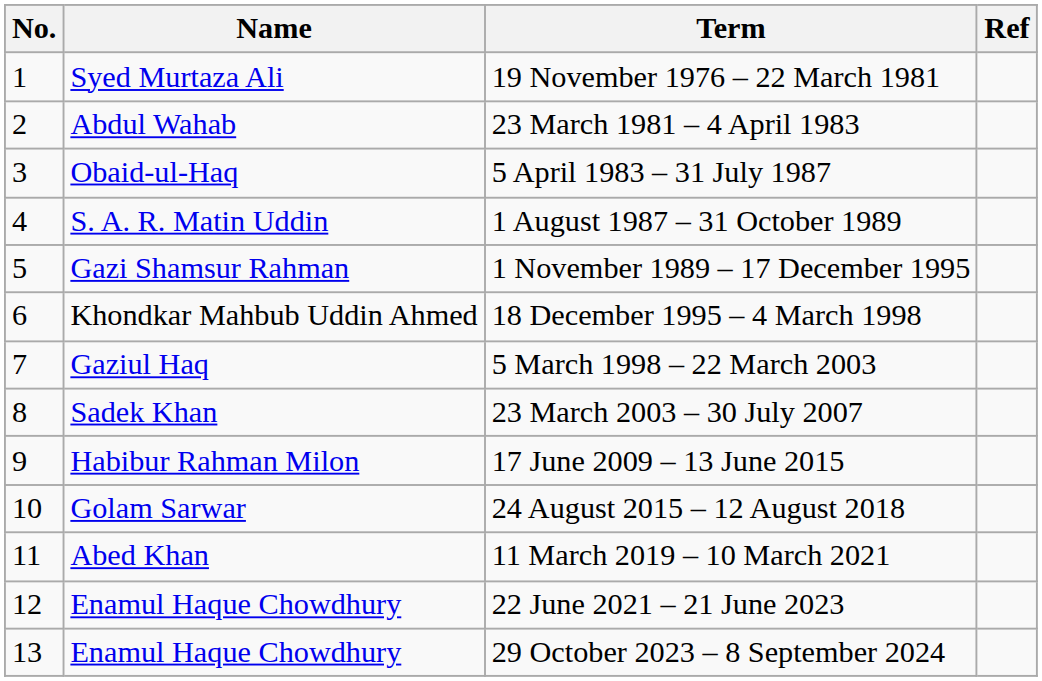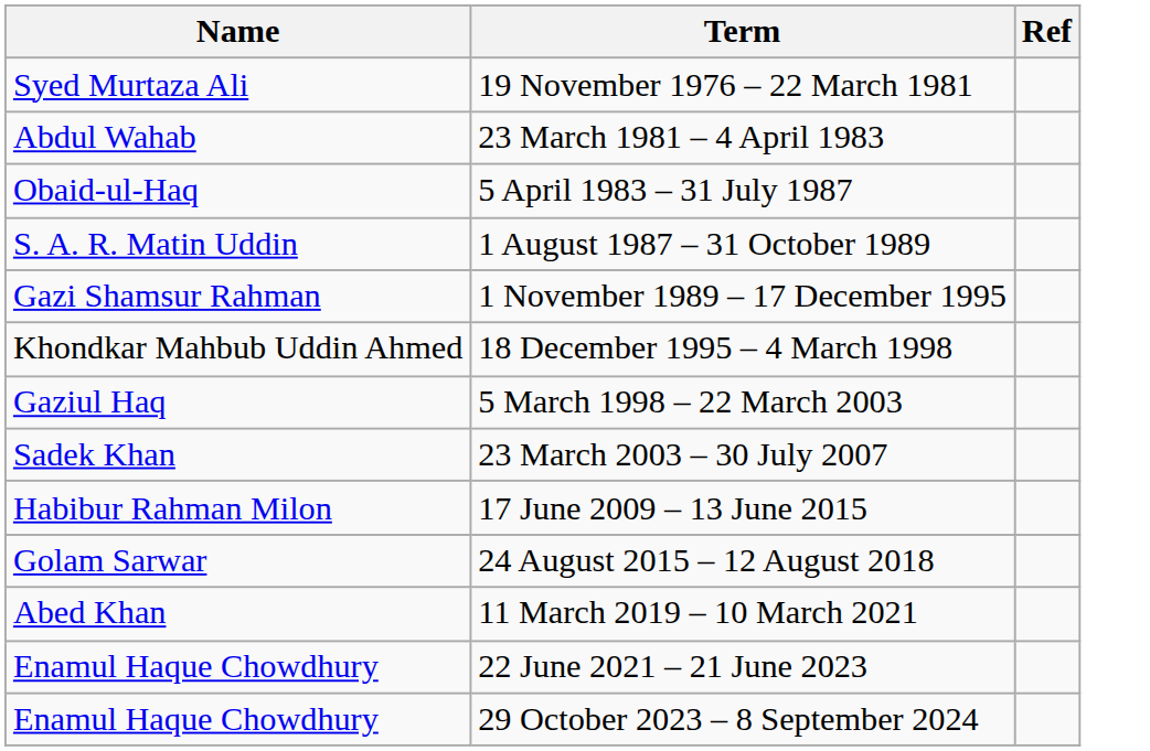- column: No. | 1 | 2 | 3 | 4 | 5 | 6 | 7 | 8 | 9 | 10 | 11 | 12 | 13
